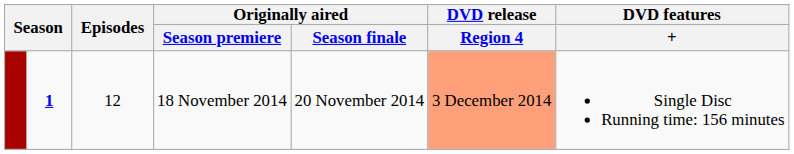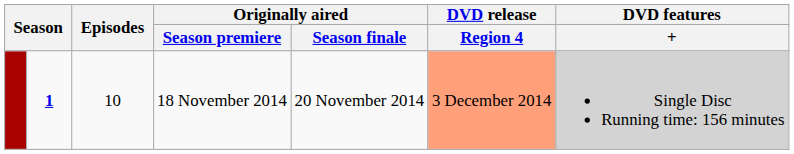18 November 2014 | Episodes: 12 -> 10
18 November 2014 | DVD features / +: no background -> lightgrey background
